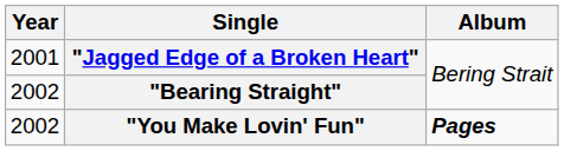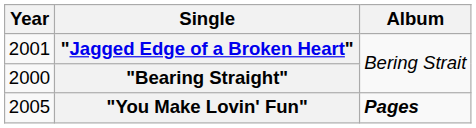"Bearing Straight" | Year: 2002 -> 2000
"You Make Lovin' Fun" | Year: 2002 -> 2005
